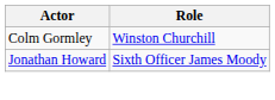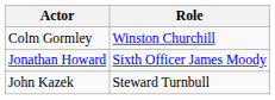+ row: John Kazek | Steward Turnbull
